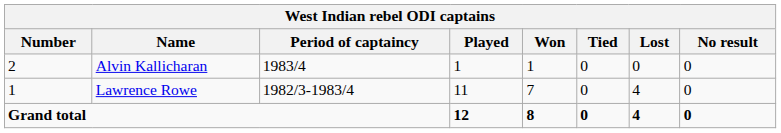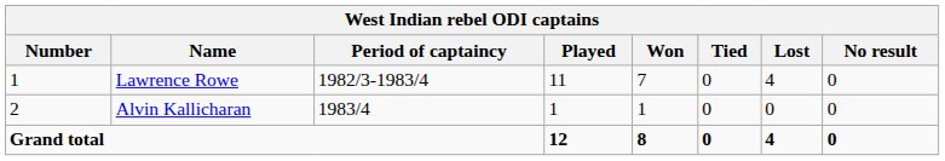rows swapped: Lawrence Rowe <-> Alvin Kallicharan
